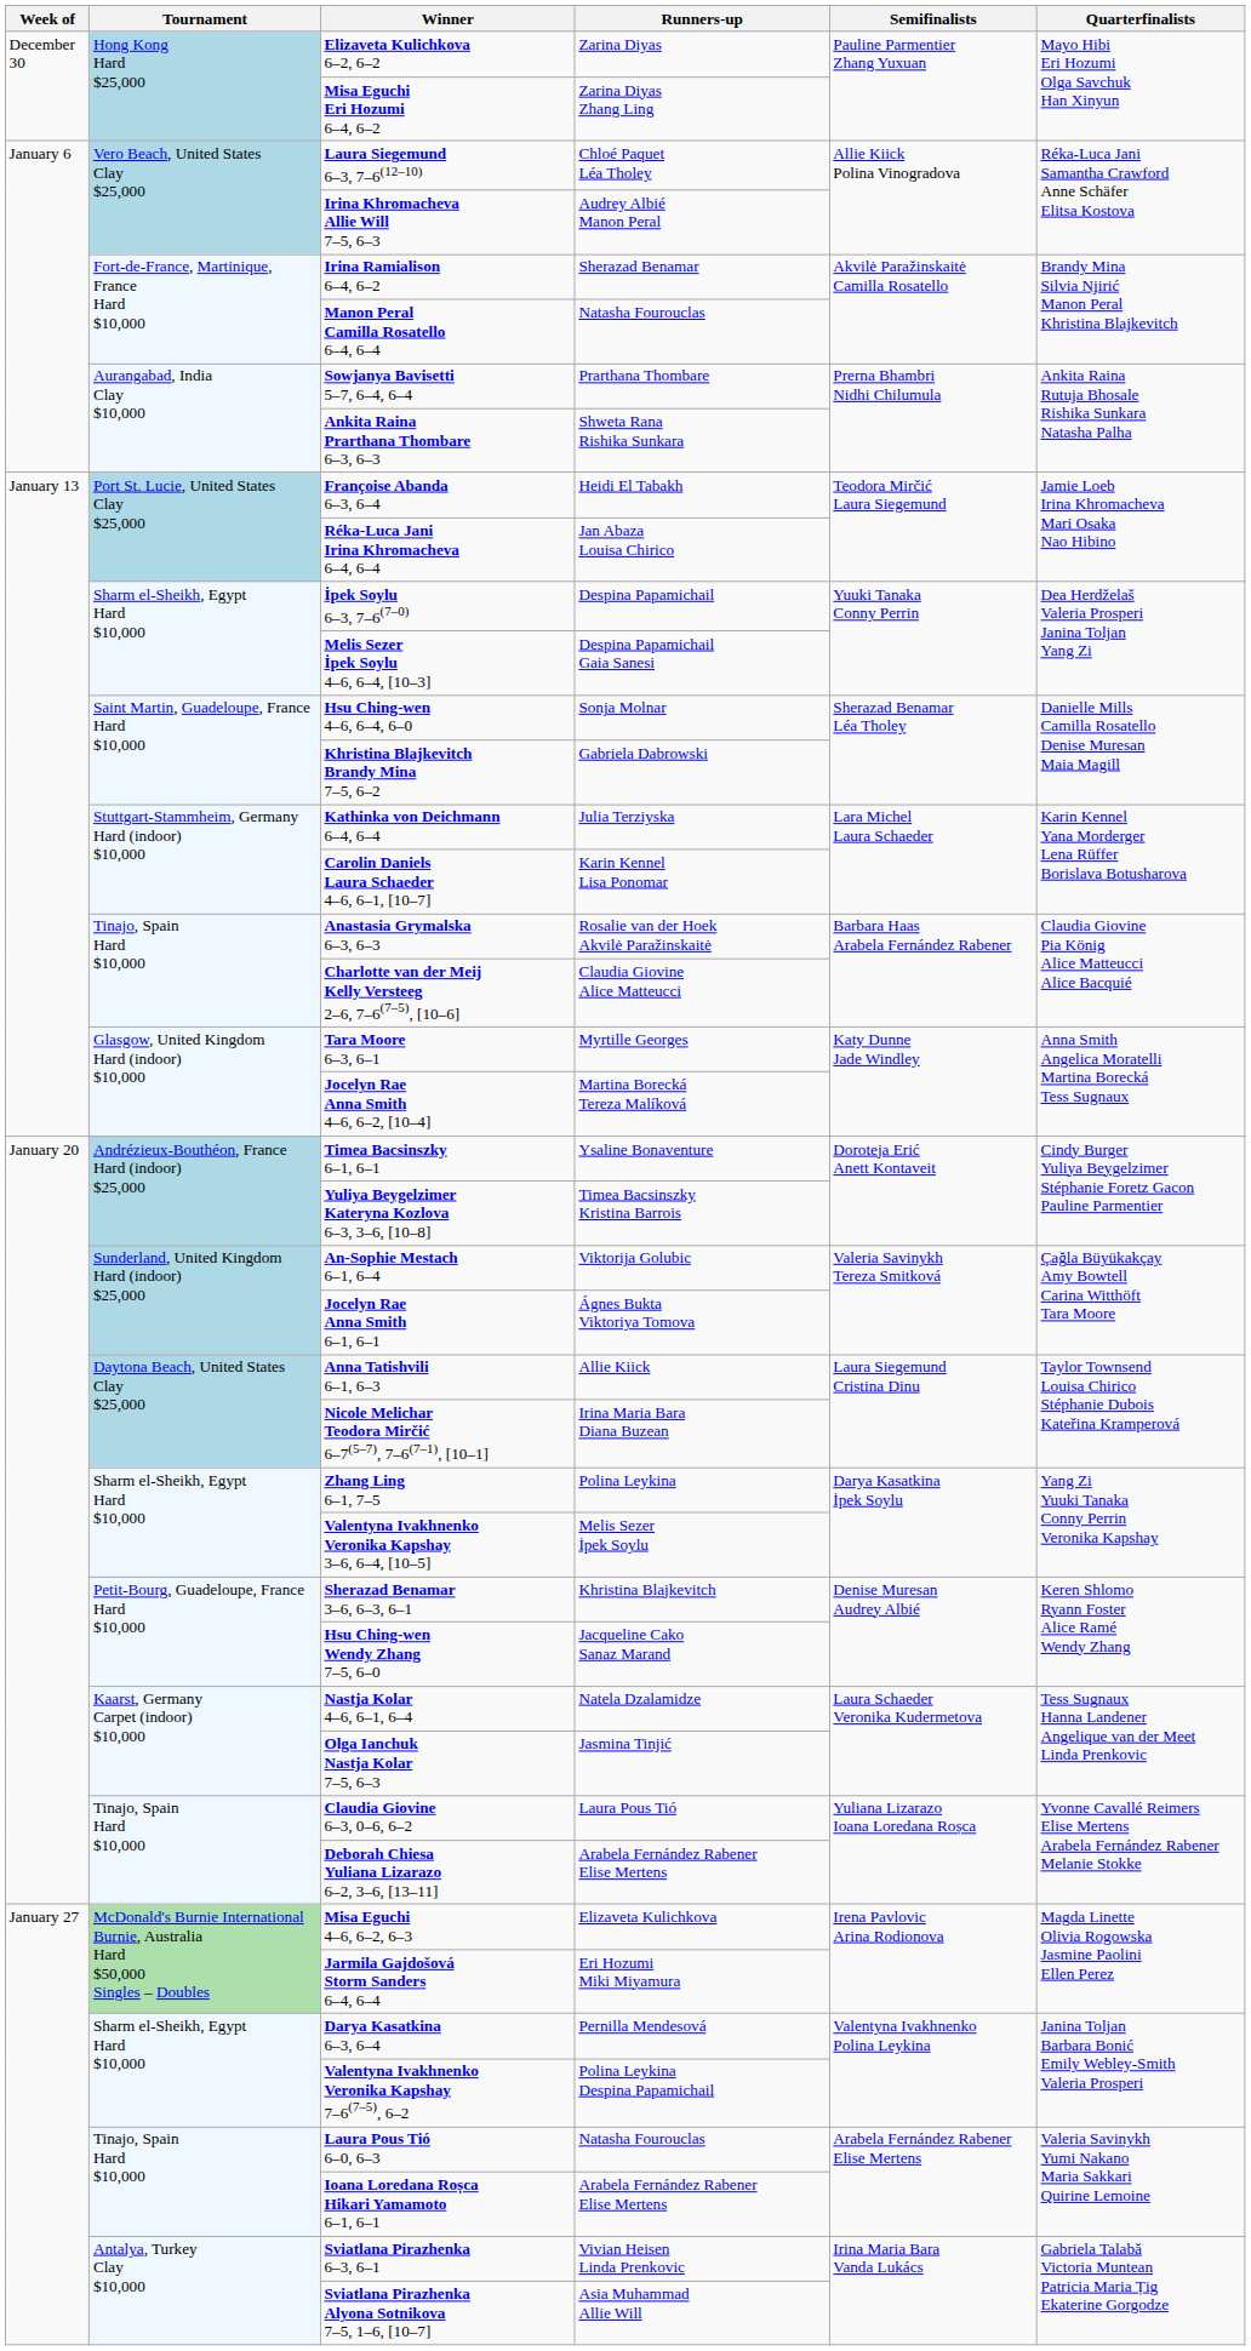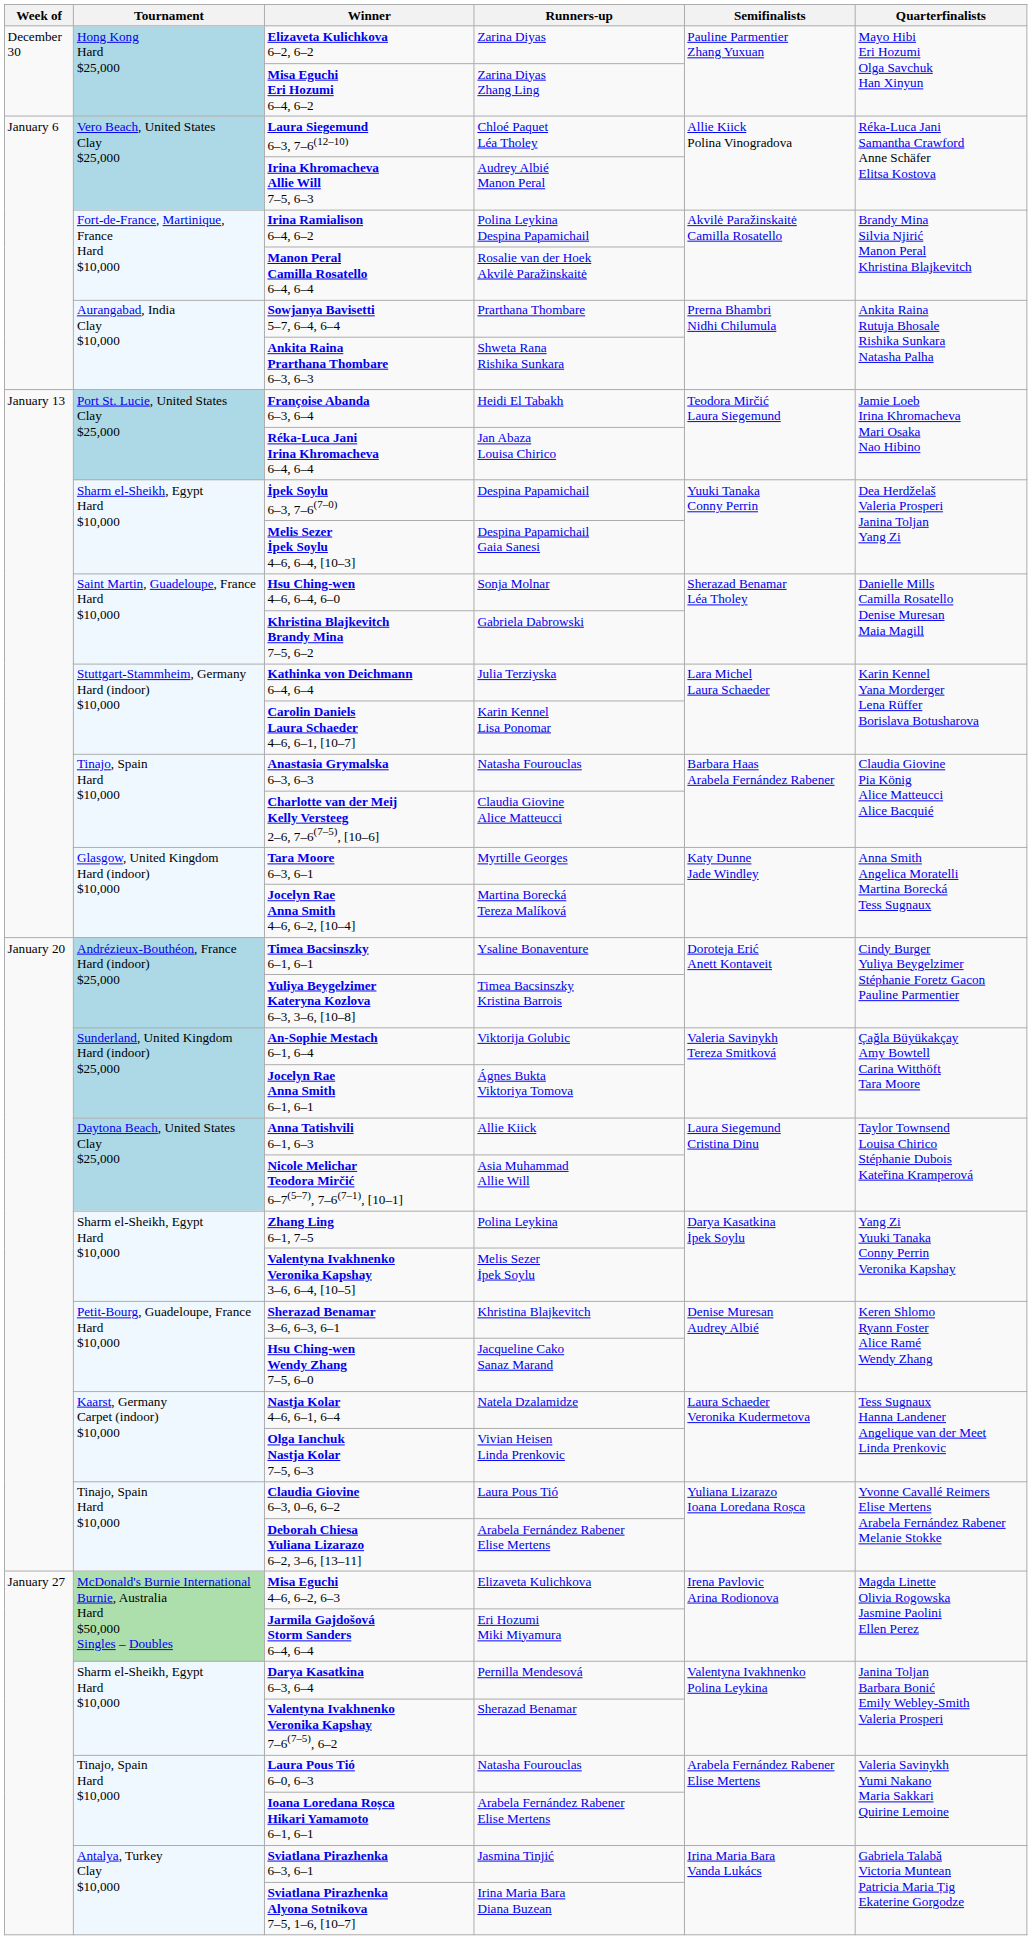Irina Ramialison 6–4, 6–2 | Runners-up: Sherazad Benamar -> Polina Leykina Despina Papamichail
Manon Peral Camilla Rosatello 6–4, 6–4 | Runners-up: Natasha Fourouclas -> Rosalie van der Hoek Akvilė Paražinskaitė
Anastasia Grymalska 6–3, 6–3 | Runners-up: Rosalie van der Hoek Akvilė Paražinskaitė -> Natasha Fourouclas
Nicole Melichar Teodora Mirčić 6–7(5–7), 7–6(7–1), [10–1] | Runners-up: Irina Maria Bara Diana Buzean -> Asia Muhammad Allie Will
Olga Ianchuk Nastja Kolar 7–5, 6–3 | Runners-up: Jasmina Tinjić -> Vivian Heisen Linda Prenkovic
Valentyna Ivakhnenko Veronika Kapshay 7–6(7–5), 6–2 | Runners-up: Polina Leykina Despina Papamichail -> Sherazad Benamar
Sviatlana Pirazhenka 6–3, 6–1 | Runners-up: Vivian Heisen Linda Prenkovic -> Jasmina Tinjić
Sviatlana Pirazhenka Alyona Sotnikova 7–5, 1–6, [10–7] | Runners-up: Asia Muhammad Allie Will -> Irina Maria Bara Diana Buzean
